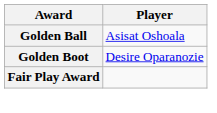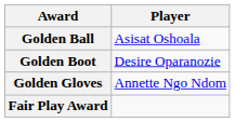+ row: Golden Gloves | Annette Ngo Ndom
